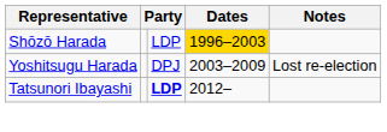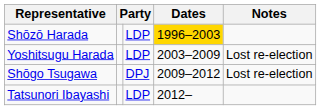Yoshitsugu Harada | column 3: DPJ -> LDP
+ row: Shōgo Tsugawa | DPJ | 2009–2012 | Lost re-election
Tatsunori Ibayashi | column 3: bold -> normal
